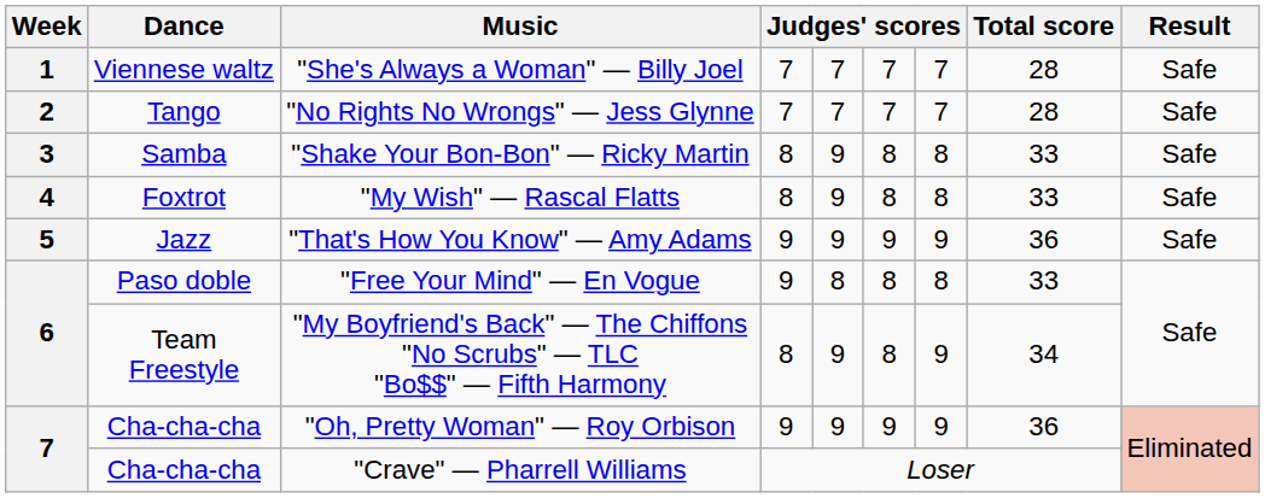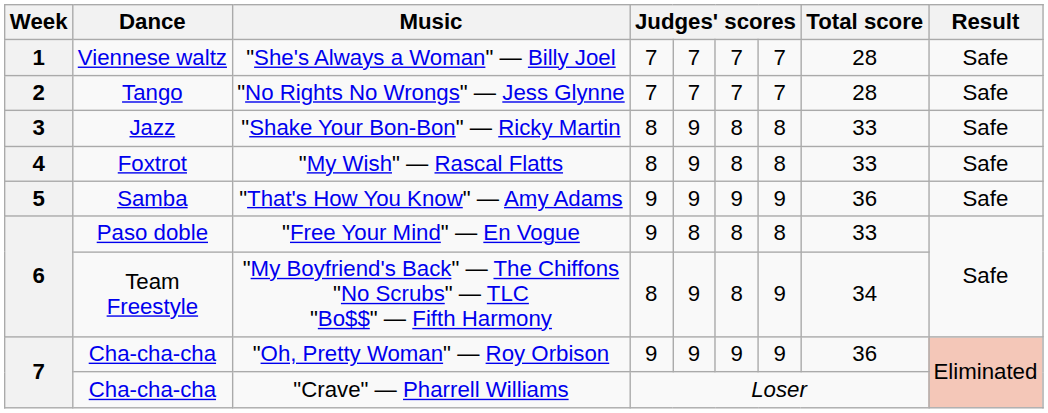"Shake Your Bon-Bon" — Ricky Martin | Dance: Samba -> Jazz
"That's How You Know" — Amy Adams | Dance: Jazz -> Samba
